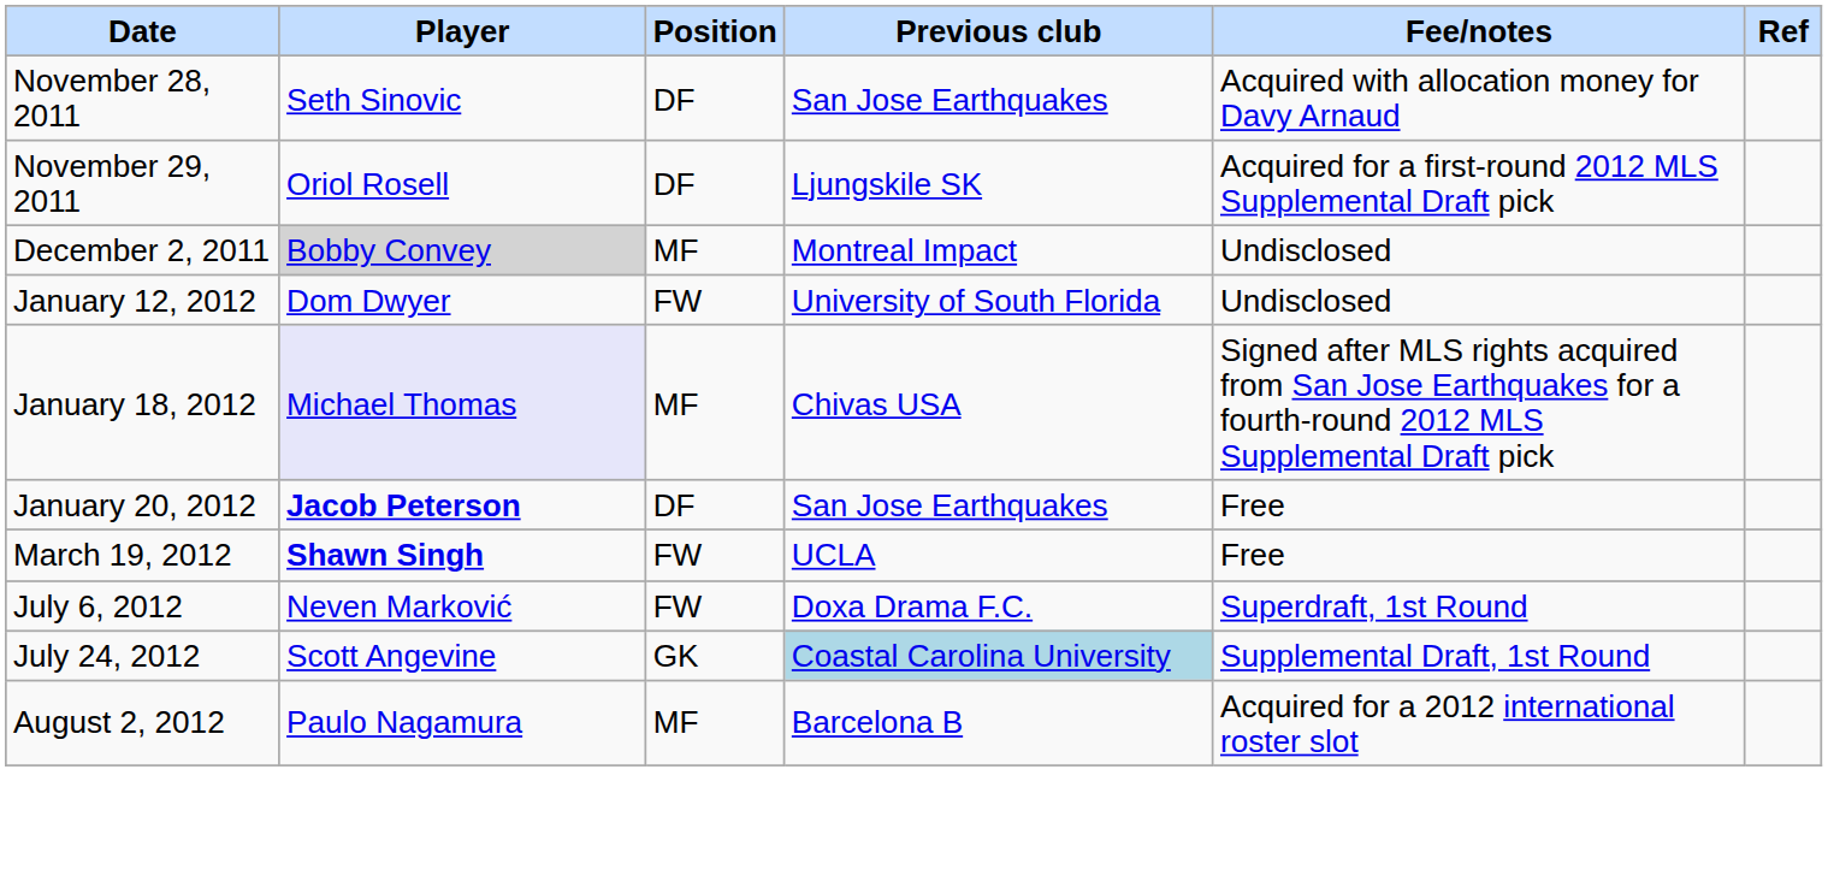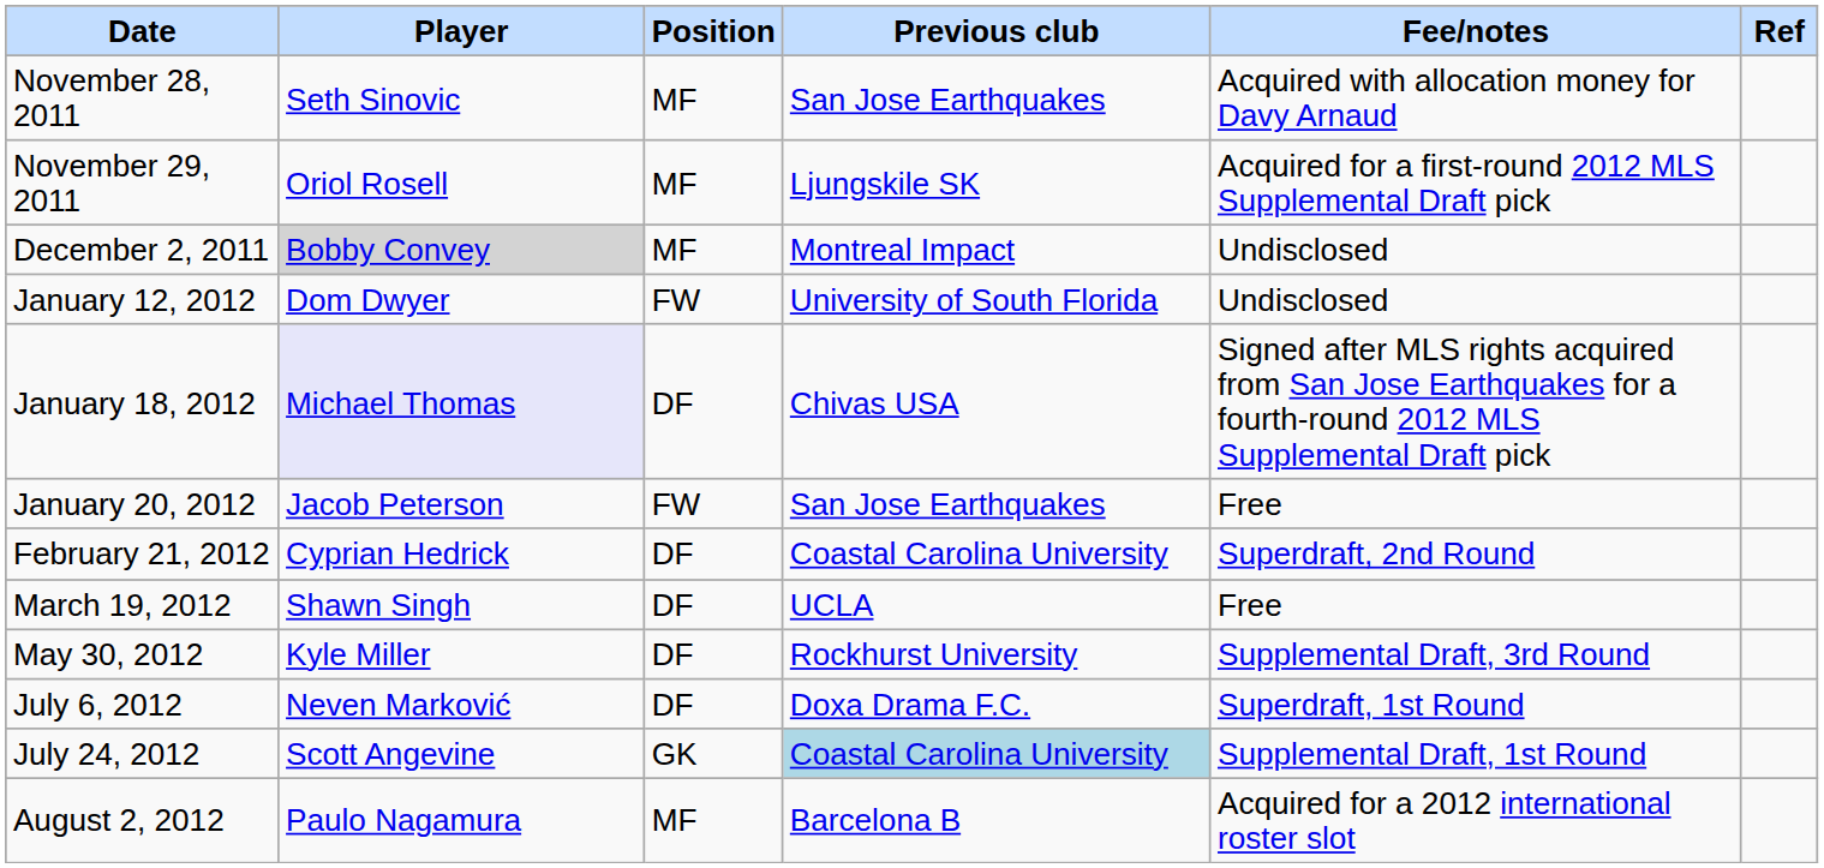November 28, 2011 | Position: DF -> MF
November 29, 2011 | Position: DF -> MF
January 18, 2012 | Position: MF -> DF
January 20, 2012 | Player: bold -> normal
January 20, 2012 | Position: DF -> FW
+ row: February 21, 2012 | Cyprian Hedrick | DF | Coastal Carolina University | Superdraft, 2nd Round
March 19, 2012 | Player: bold -> normal
March 19, 2012 | Position: FW -> DF
+ row: May 30, 2012 | Kyle Miller | DF | Rockhurst University | Supplemental Draft, 3rd Round
July 6, 2012 | Position: FW -> DF
